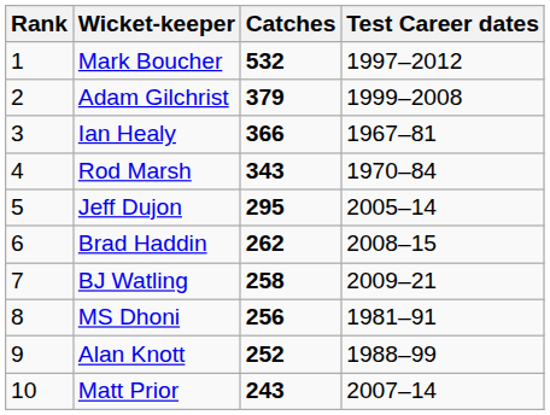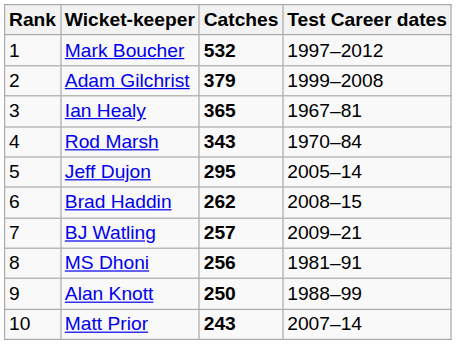Ian Healy | Catches: 366 -> 365
BJ Watling | Catches: 258 -> 257
Alan Knott | Catches: 252 -> 250
